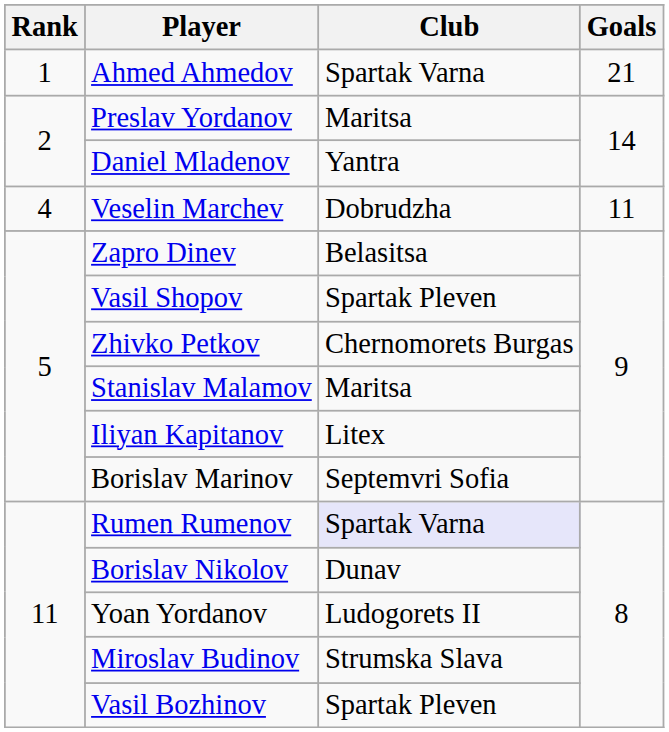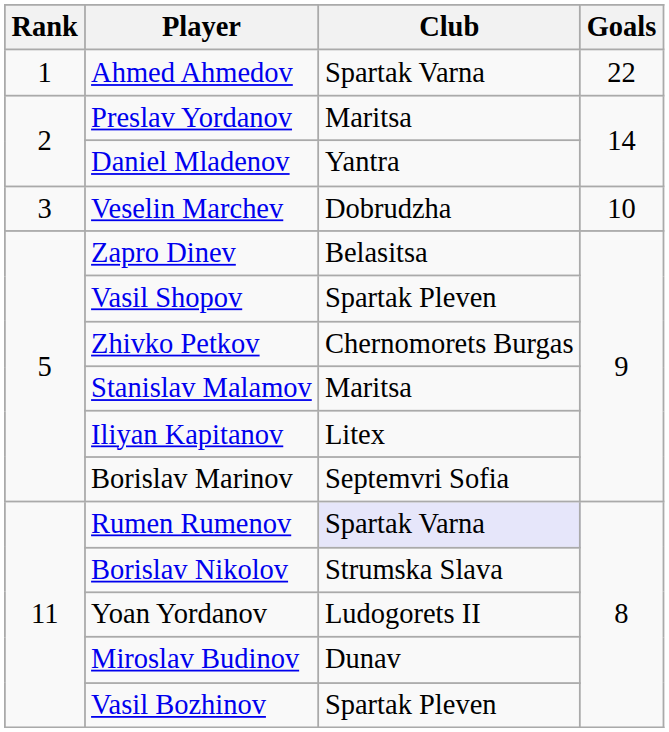Ahmed Ahmedov | Goals: 21 -> 22
Veselin Marchev | Rank: 4 -> 3
Veselin Marchev | Goals: 11 -> 10
Borislav Nikolov | Club: Dunav -> Strumska Slava
Miroslav Budinov | Club: Strumska Slava -> Dunav
